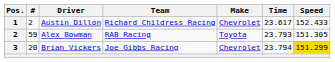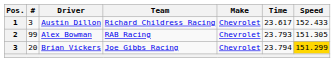Austin Dillon | #: 2 -> 3
Alex Bowman | #: 59 -> 99
Alex Bowman | Make: Toyota -> Chevrolet
